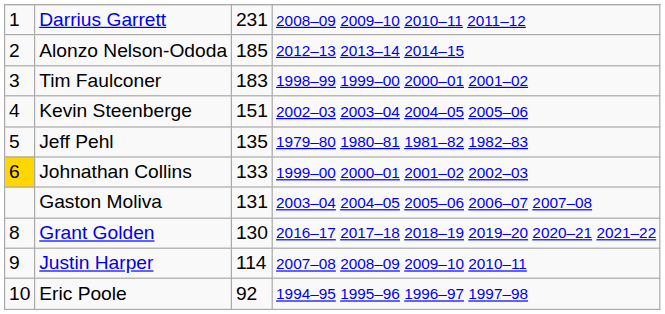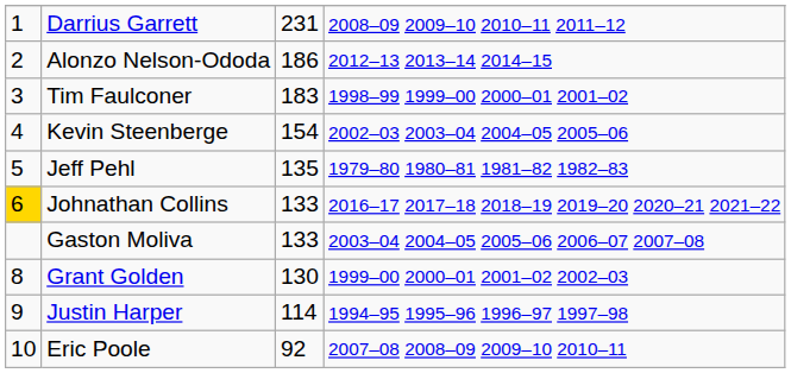Alonzo Nelson-Ododa | column 3: 185 -> 186
Kevin Steenberge | column 3: 151 -> 154
Johnathan Collins | column 4: 1999–00 2000–01 2001–02 2002–03 -> 2016–17 2017–18 2018–19 2019–20 2020–21 2021–22
Gaston Moliva | column 3: 131 -> 133
Grant Golden | column 4: 2016–17 2017–18 2018–19 2019–20 2020–21 2021–22 -> 1999–00 2000–01 2001–02 2002–03
Justin Harper | column 4: 2007–08 2008–09 2009–10 2010–11 -> 1994–95 1995–96 1996–97 1997–98
Eric Poole | column 4: 1994–95 1995–96 1996–97 1997–98 -> 2007–08 2008–09 2009–10 2010–11
